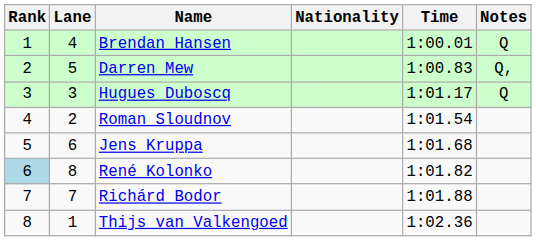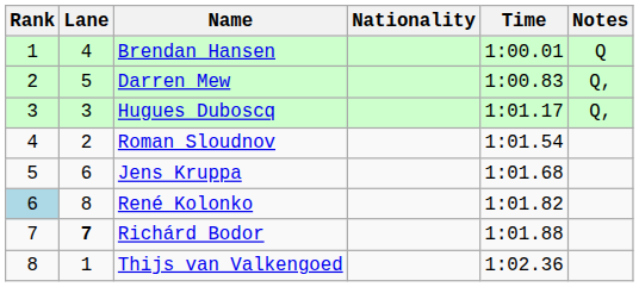Hugues Duboscq | Notes: Q -> Q,
Richárd Bodor | Lane: normal -> bold
